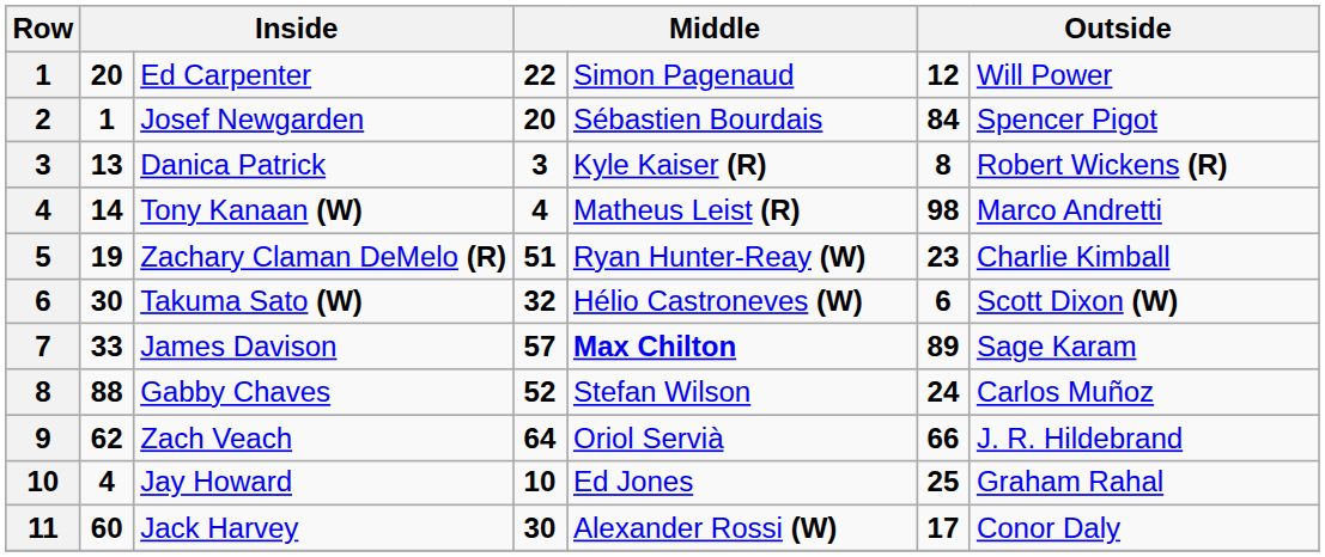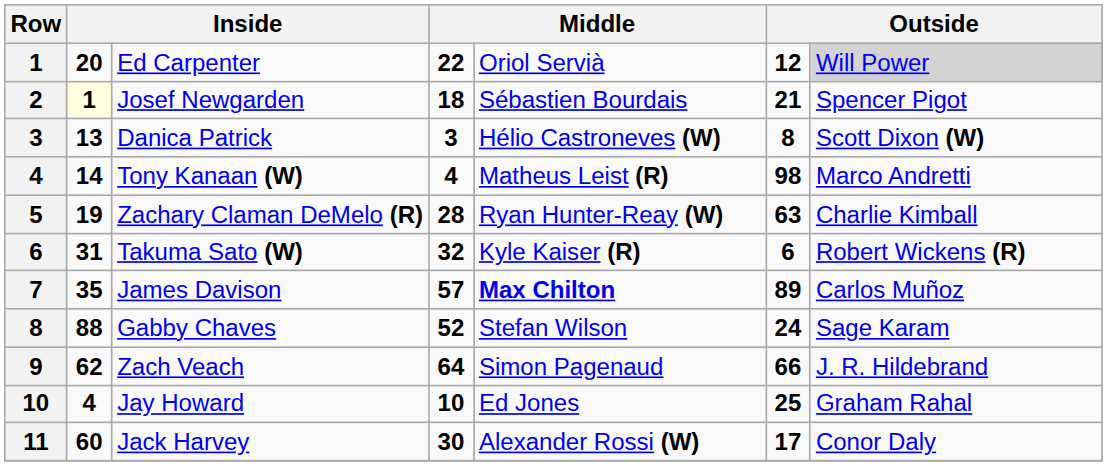Ed Carpenter | column 5: Simon Pagenaud -> Oriol Servià
Ed Carpenter | column 7: no background -> lightgrey background
Josef Newgarden | column 2: no background -> lightyellow background
Josef Newgarden | column 4: 20 -> 18
Josef Newgarden | column 6: 84 -> 21
Danica Patrick | column 5: Kyle Kaiser (R) -> Hélio Castroneves (W)
Danica Patrick | column 7: Robert Wickens (R) -> Scott Dixon (W)
Zachary Claman DeMelo (R) | column 4: 51 -> 28
Zachary Claman DeMelo (R) | column 6: 23 -> 63
Takuma Sato (W) | column 2: 30 -> 31
Takuma Sato (W) | column 5: Hélio Castroneves (W) -> Kyle Kaiser (R)
Takuma Sato (W) | column 7: Scott Dixon (W) -> Robert Wickens (R)
James Davison | column 2: 33 -> 35
James Davison | column 7: Sage Karam -> Carlos Muñoz
Gabby Chaves | column 7: Carlos Muñoz -> Sage Karam
Zach Veach | column 5: Oriol Servià -> Simon Pagenaud
